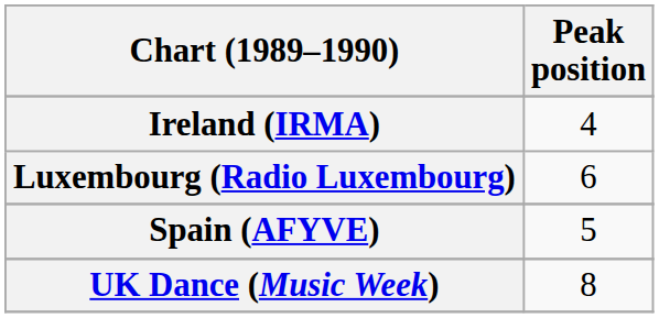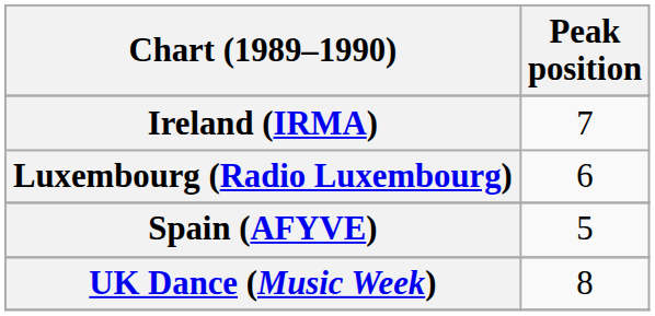Ireland (IRMA) | Peak position: 4 -> 7
